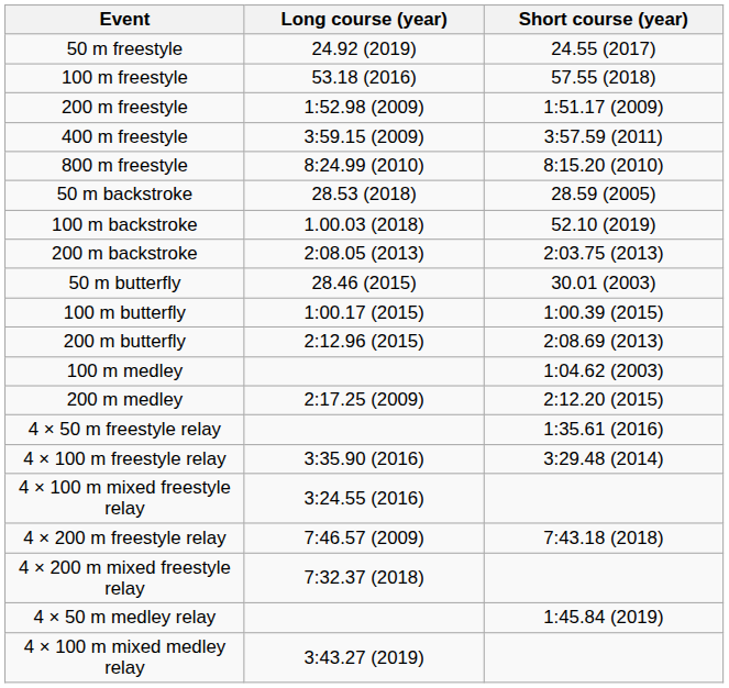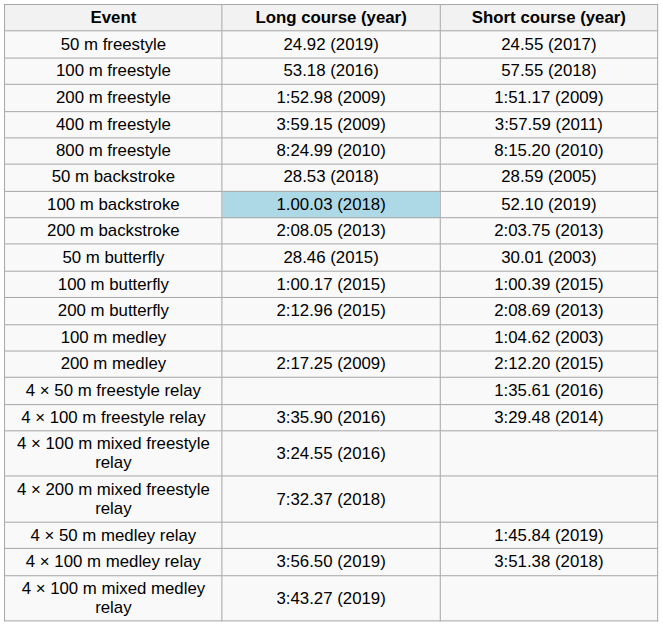100 m backstroke | Long course (year): no background -> lightblue background
- row: 4 × 200 m freestyle relay | 7:46.57 (2009) | 7:43.18 (2018)
+ row: 4 × 100 m medley relay | 3:56.50 (2019) | 3:51.38 (2018)
